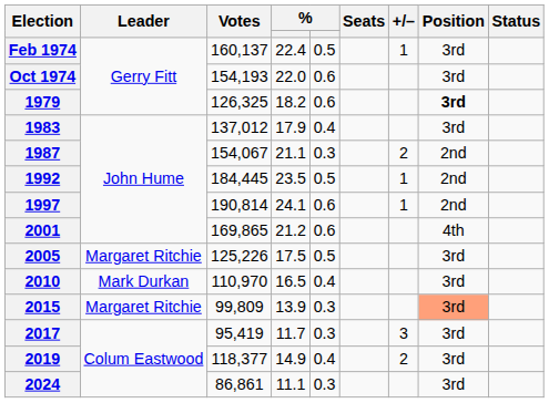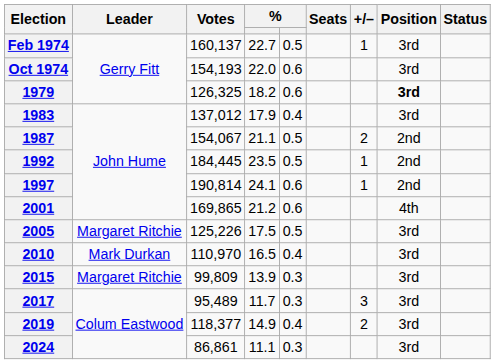Feb 1974 | column 4: 22.4 -> 22.7
1987 | column 5: 0.3 -> 0.5
2015 | Position: lightsalmon background -> no background
2017 | Votes: 95,419 -> 95,489
